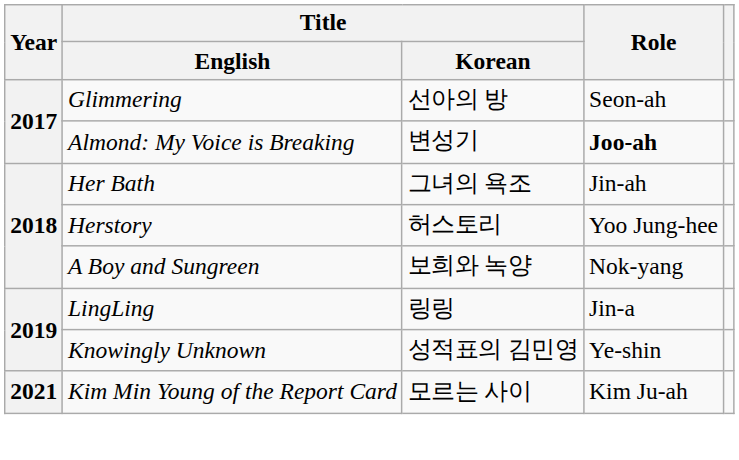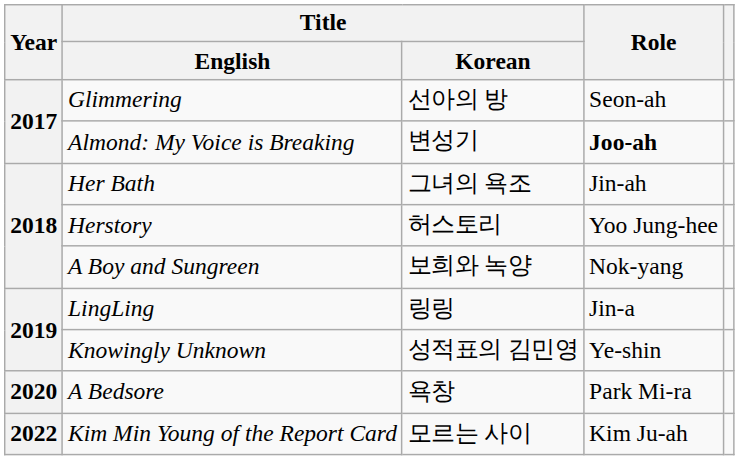+ row: 2020 | A Bedsore | 욕창 | Park Mi-ra
Kim Min Young of the Report Card | Year: 2021 -> 2022
